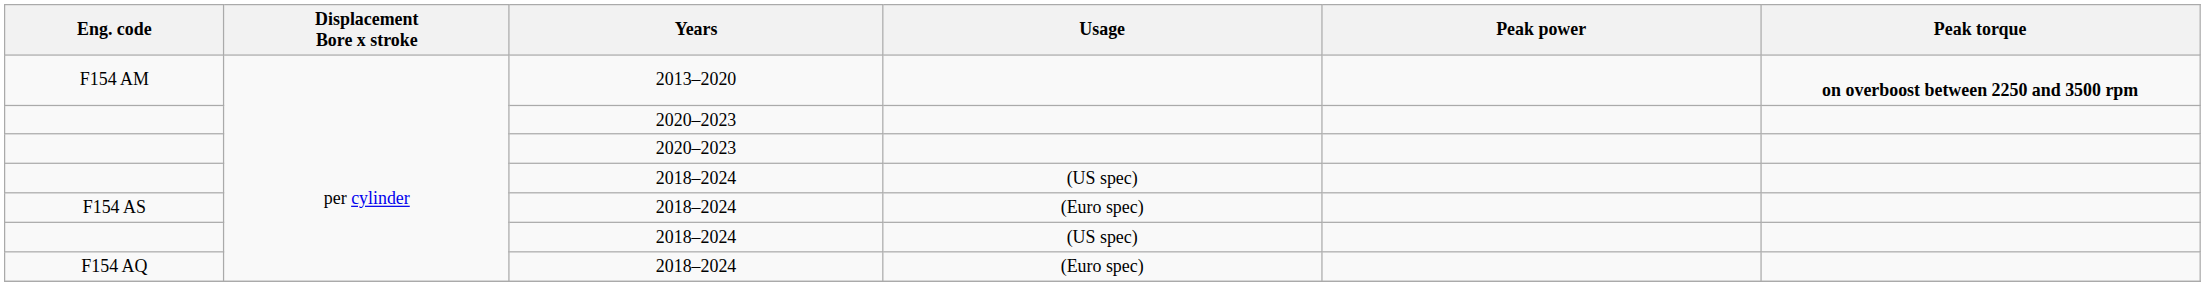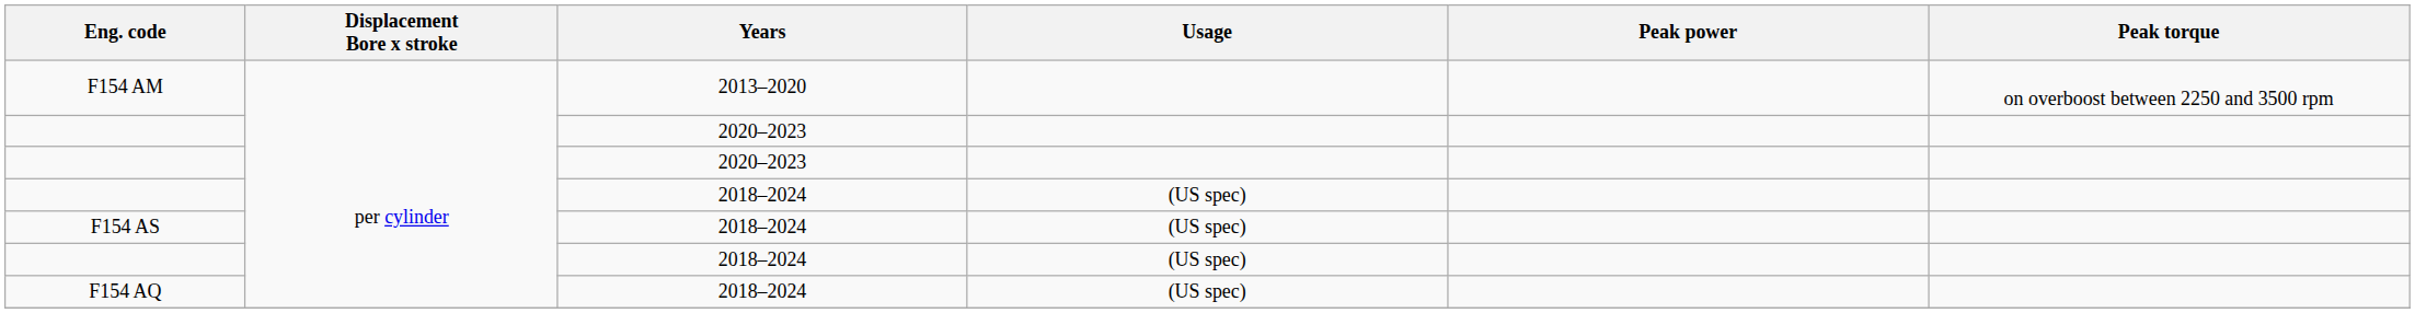F154 AM | Peak torque: bold -> normal
F154 AS | Usage: (Euro spec) -> (US spec)
F154 AQ | Usage: (Euro spec) -> (US spec)
